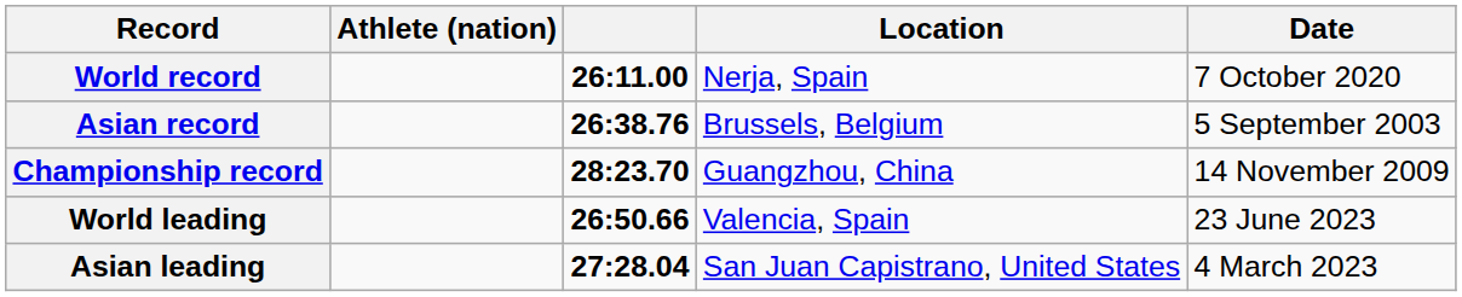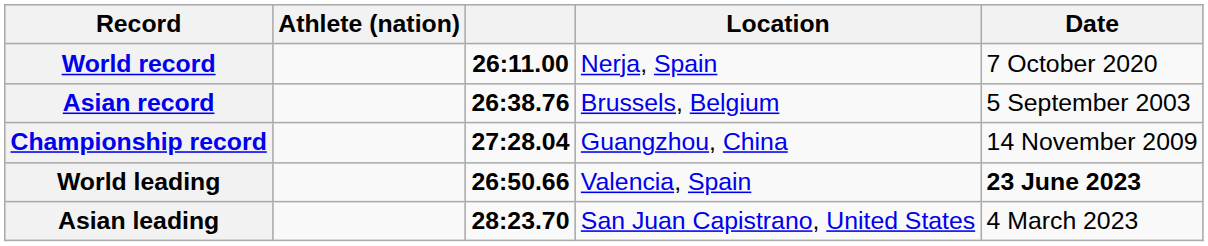Championship record | column 3: 28:23.70 -> 27:28.04
World leading | Date: normal -> bold
Asian leading | column 3: 27:28.04 -> 28:23.70
